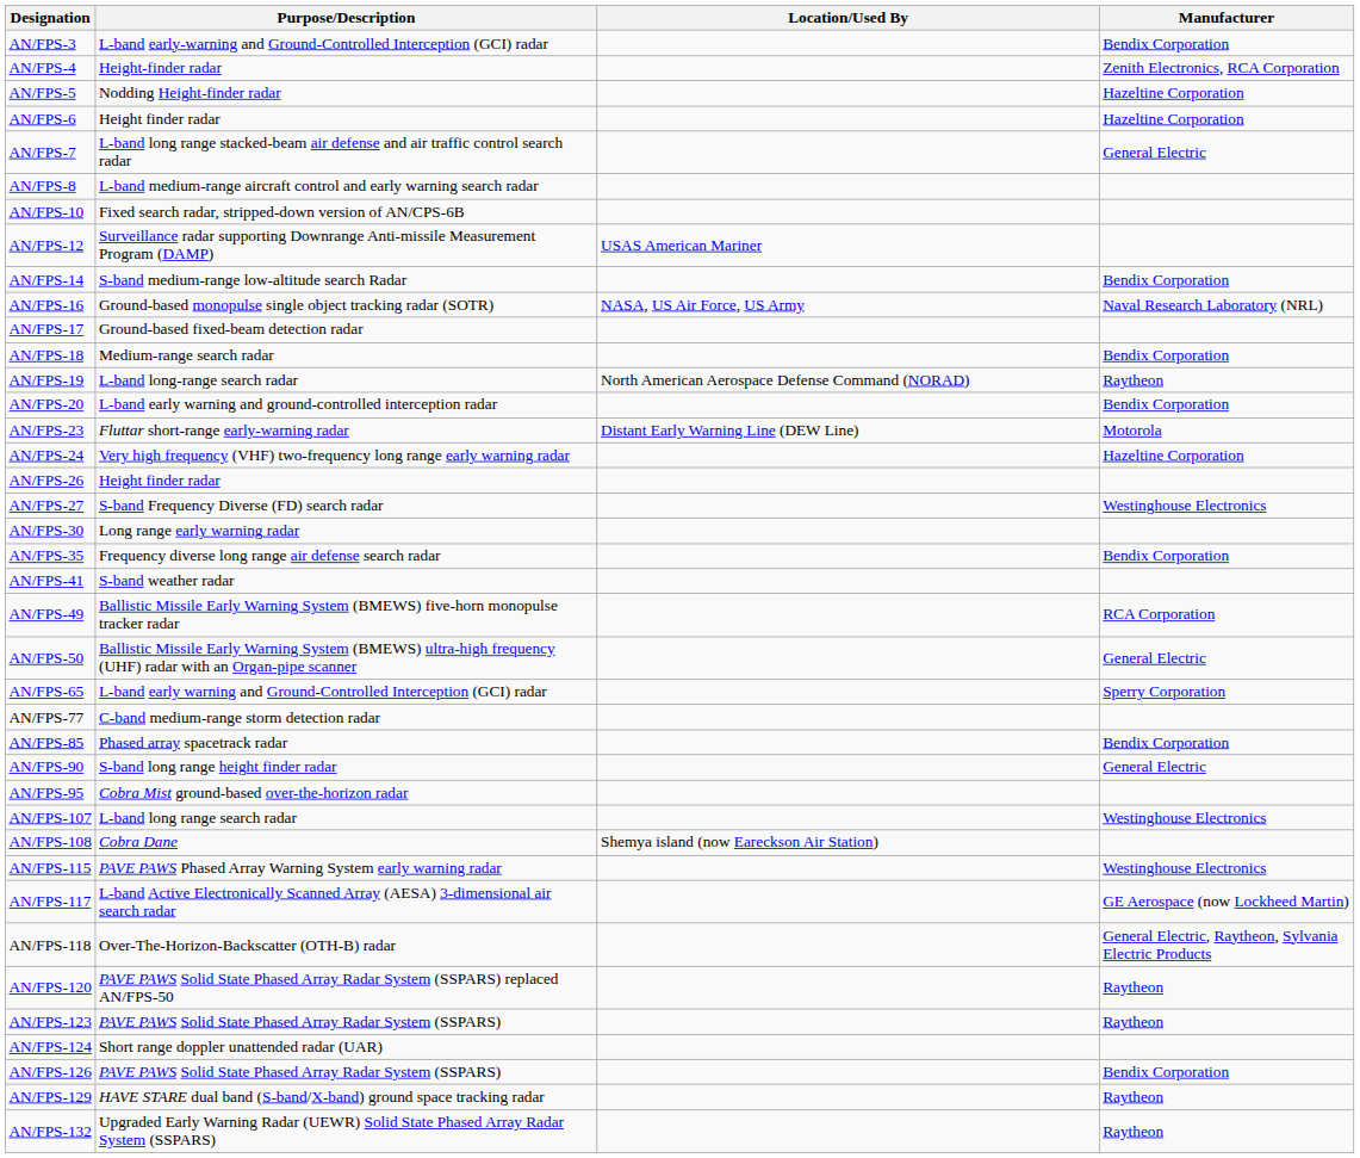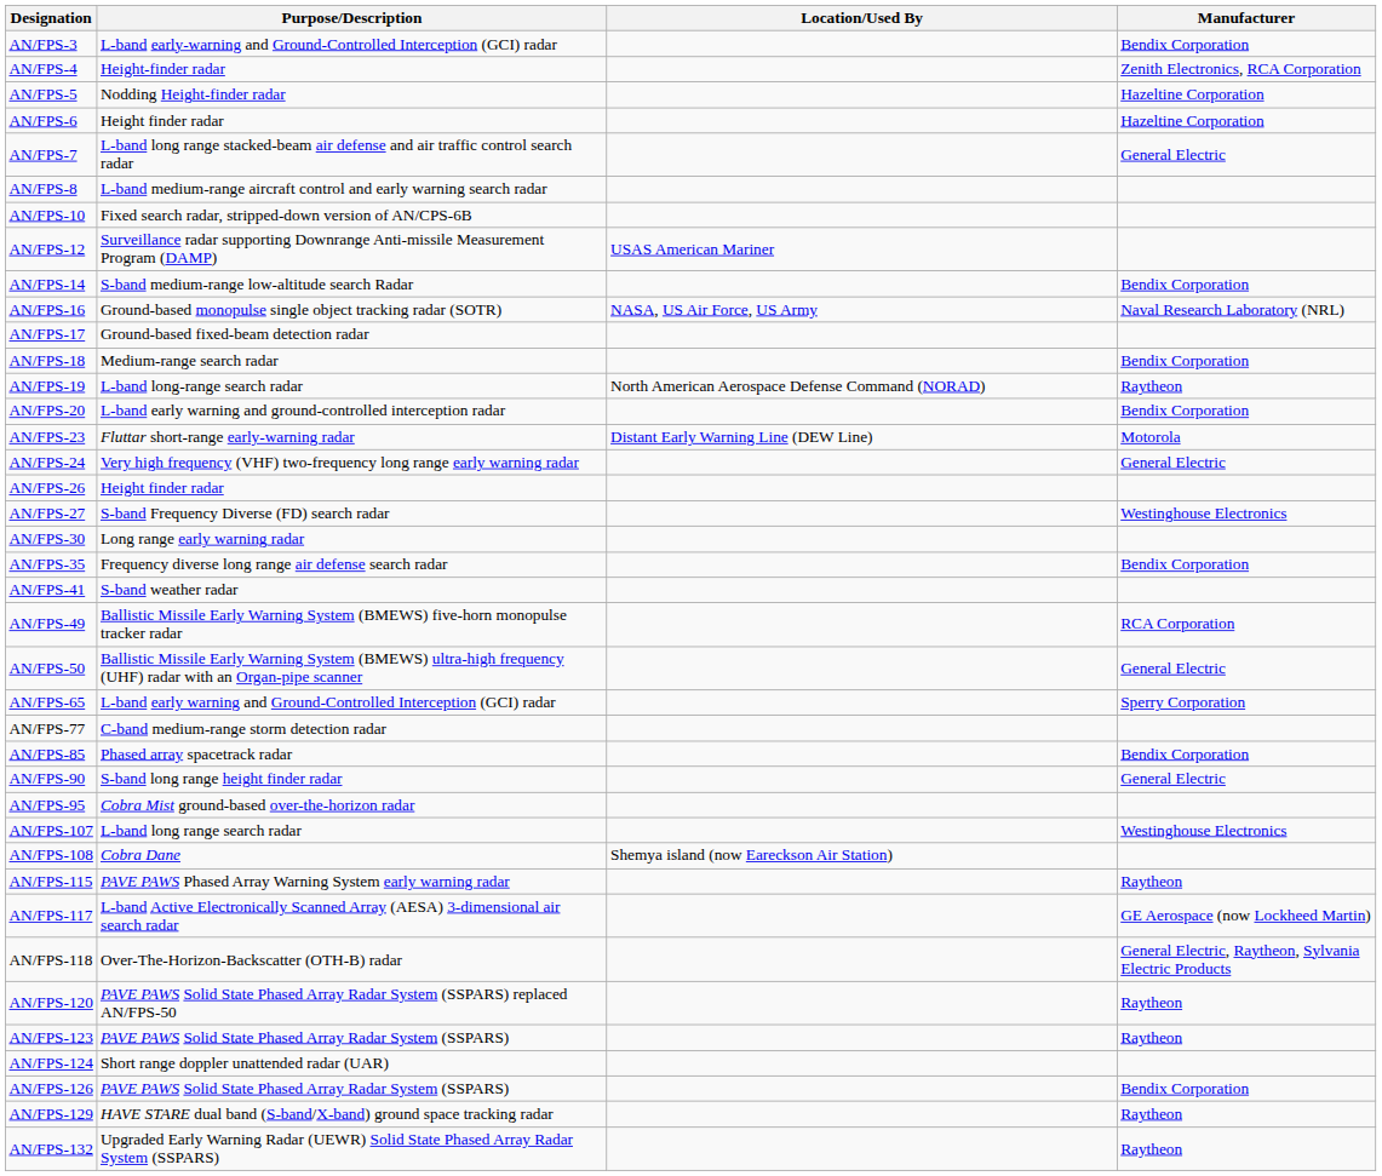AN/FPS-24 | Manufacturer: Hazeltine Corporation -> General Electric
AN/FPS-115 | Manufacturer: Westinghouse Electronics -> Raytheon
